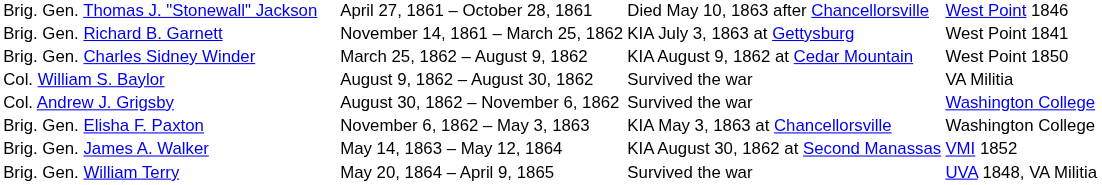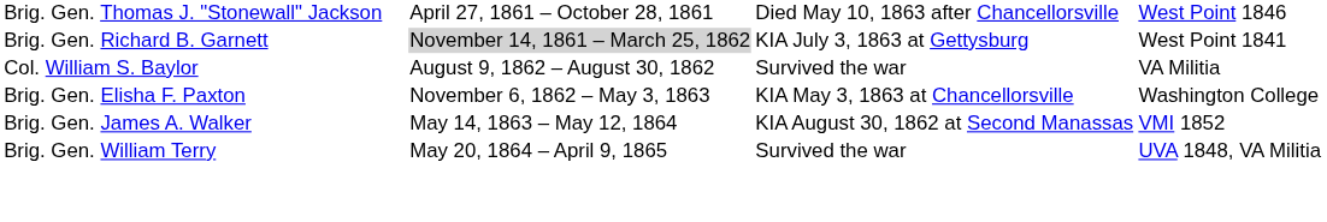Brig. Gen. Richard B. Garnett | column 2: no background -> lightgrey background
- row: Brig. Gen. Charles Sidney Winder | March 25, 1862 – August 9, 1862 | KIA August 9, 1862 at Cedar Mountain | West Point 1850
- row: Col. Andrew J. Grigsby | August 30, 1862 – November 6, 1862 | Survived the war | Washington College
